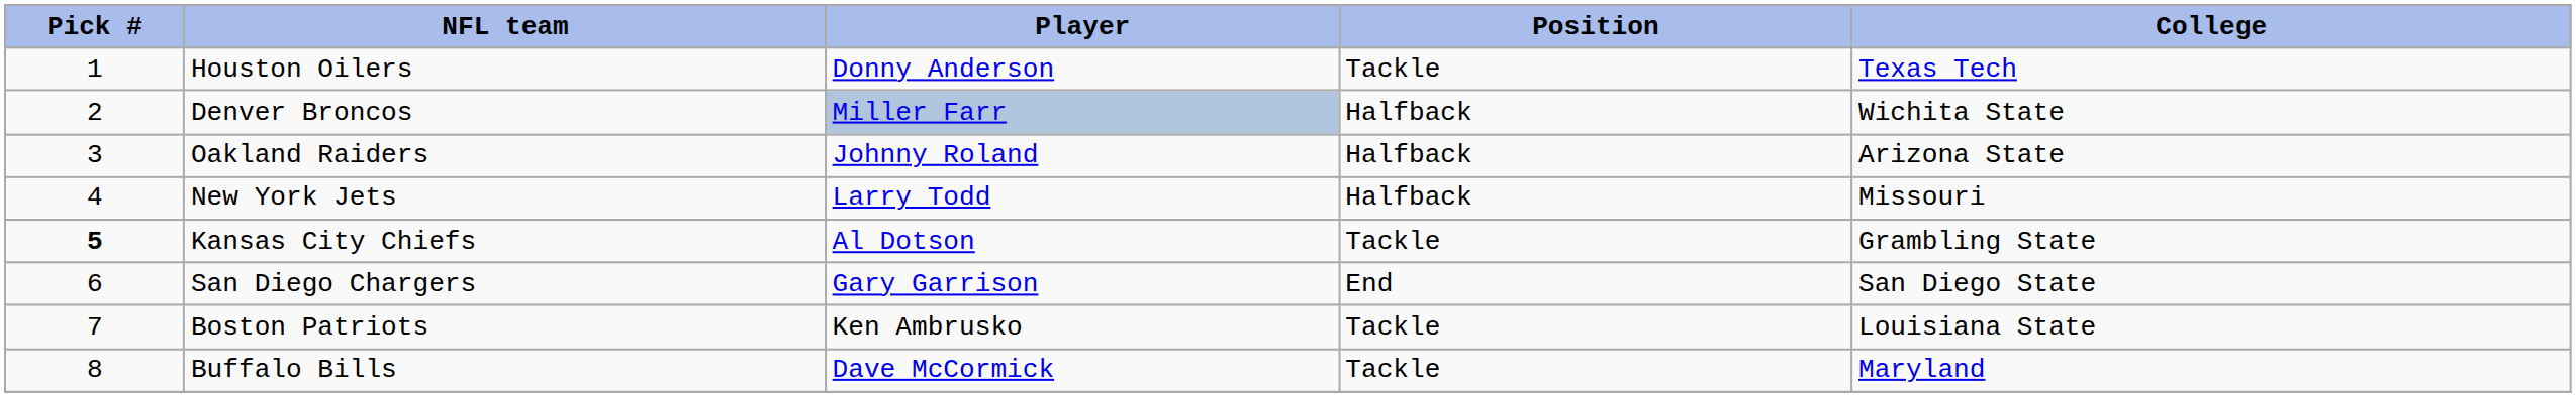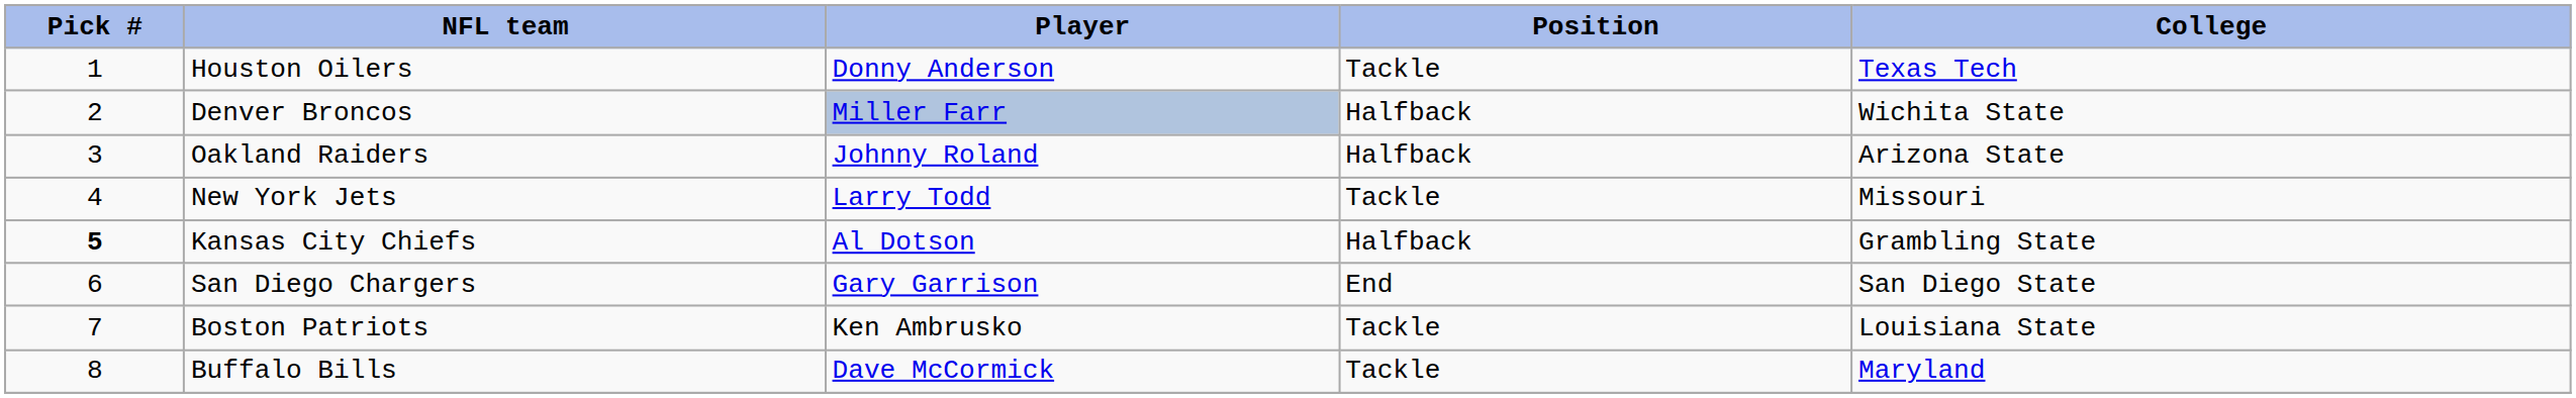New York Jets | Position: Halfback -> Tackle
Kansas City Chiefs | Position: Tackle -> Halfback
